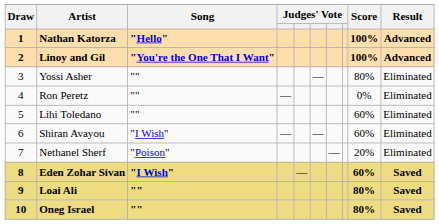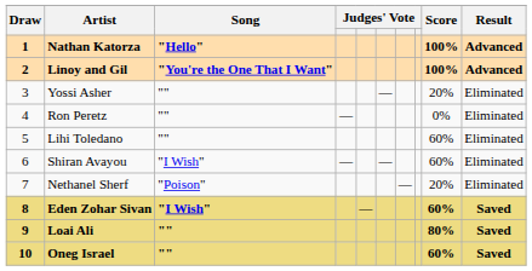Yossi Asher | Score: 80% -> 20%
Oneg Israel | Score: 80% -> 60%
